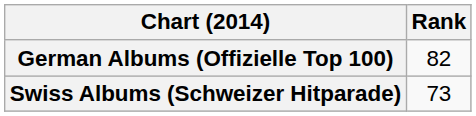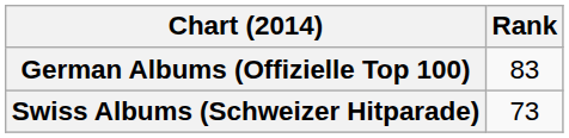German Albums (Offizielle Top 100) | Rank: 82 -> 83
